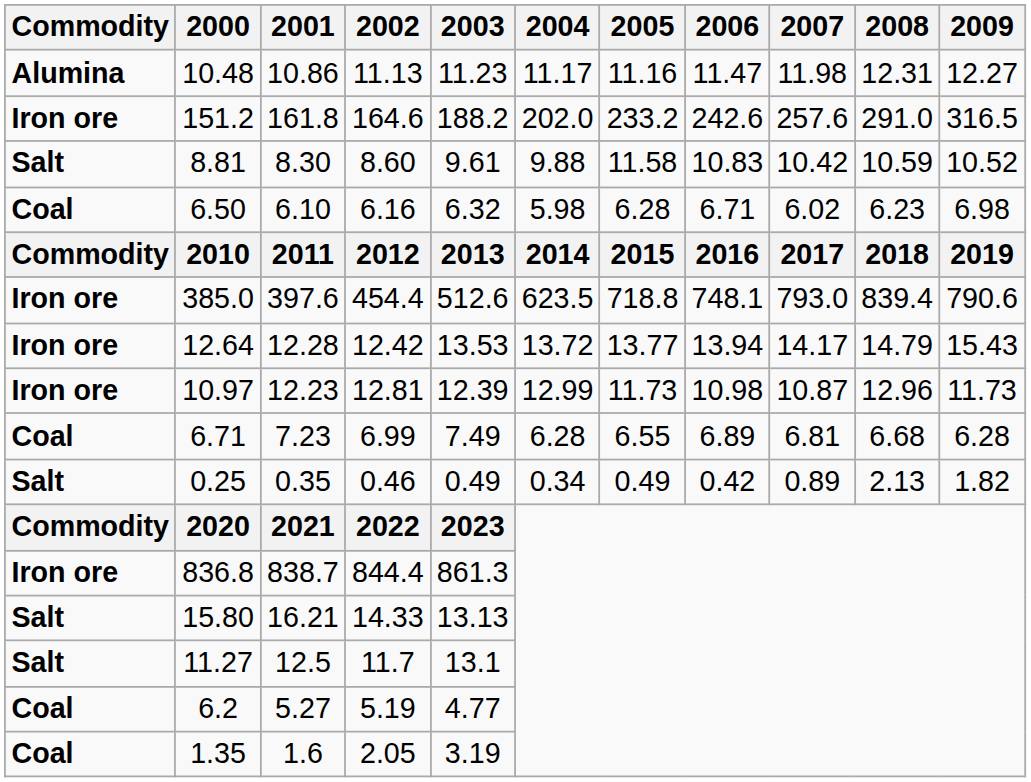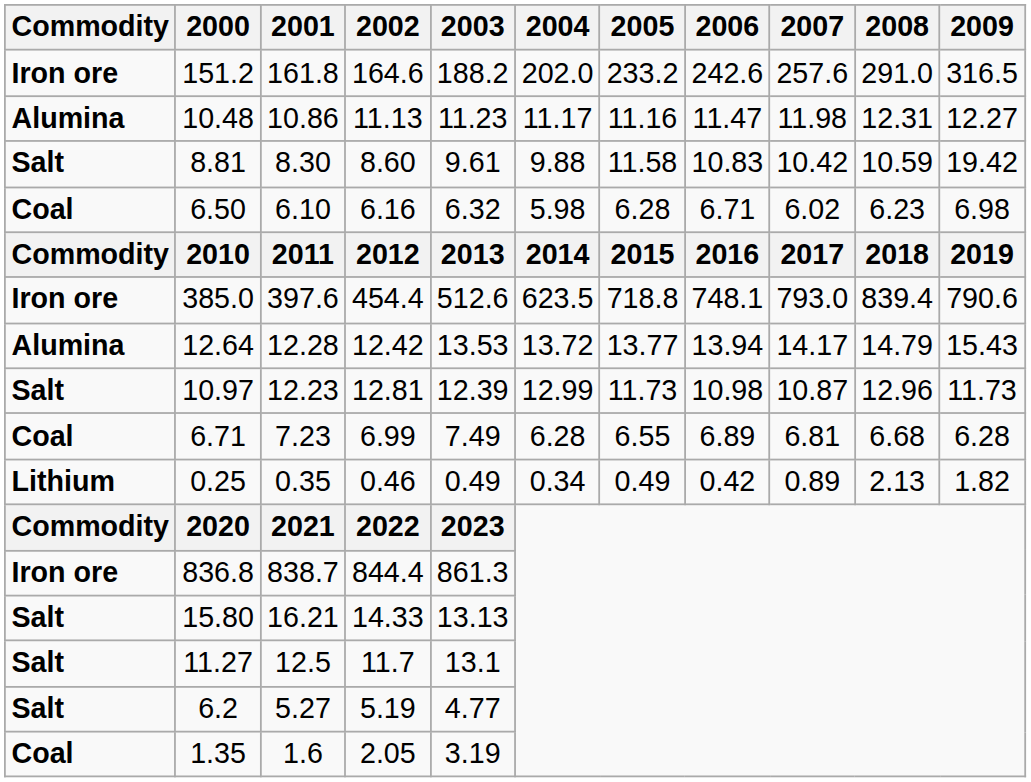rows swapped: 151.2 <-> 10.48
8.81 | 2009: 10.52 -> 19.42
12.64 | Commodity: Iron ore -> Alumina
10.97 | Commodity: Iron ore -> Salt
0.25 | Commodity: Salt -> Lithium
6.2 | Commodity: Coal -> Salt
